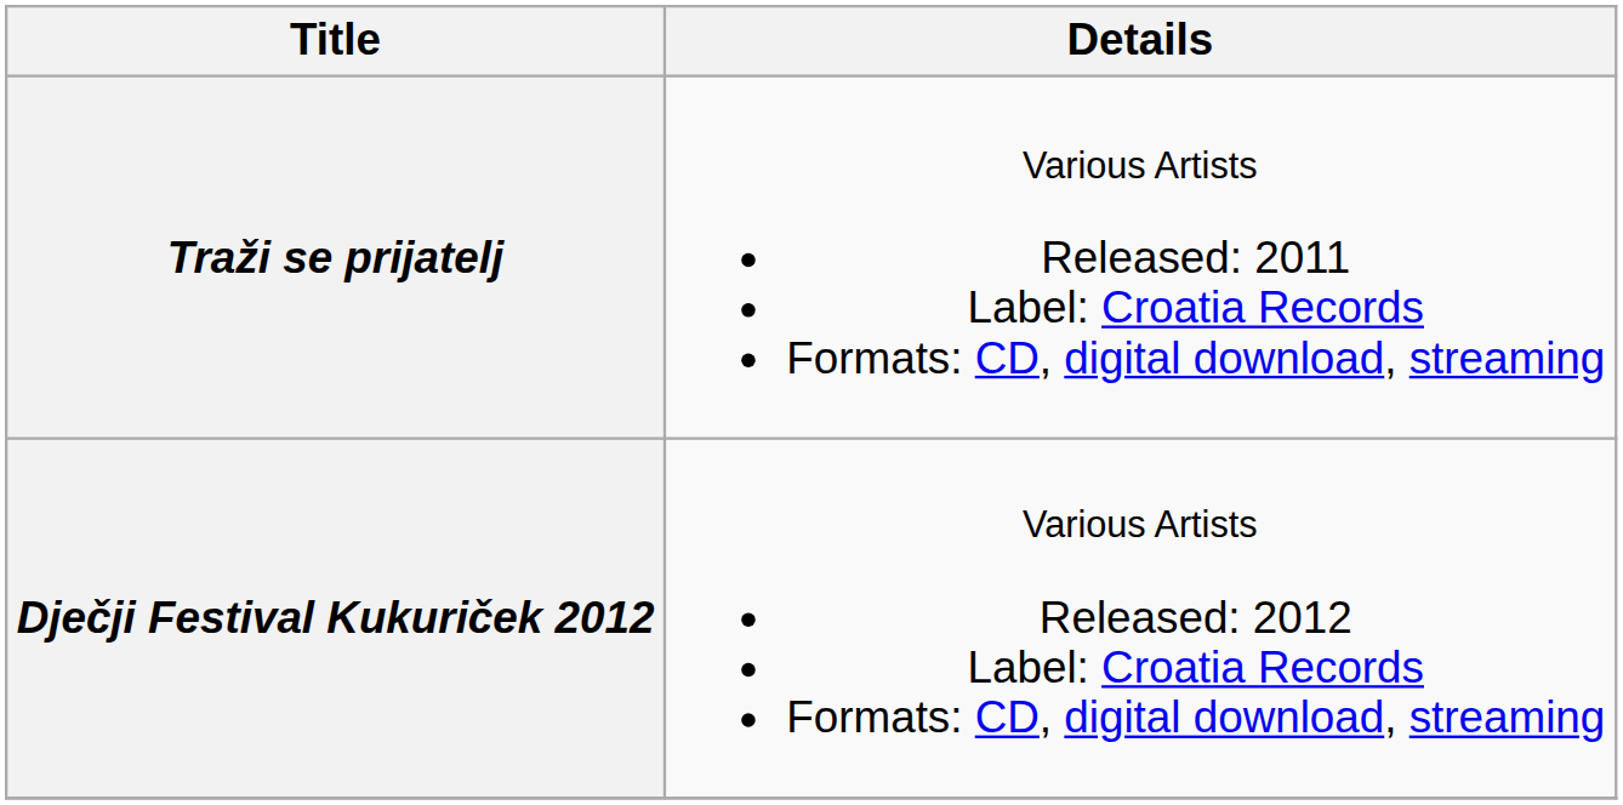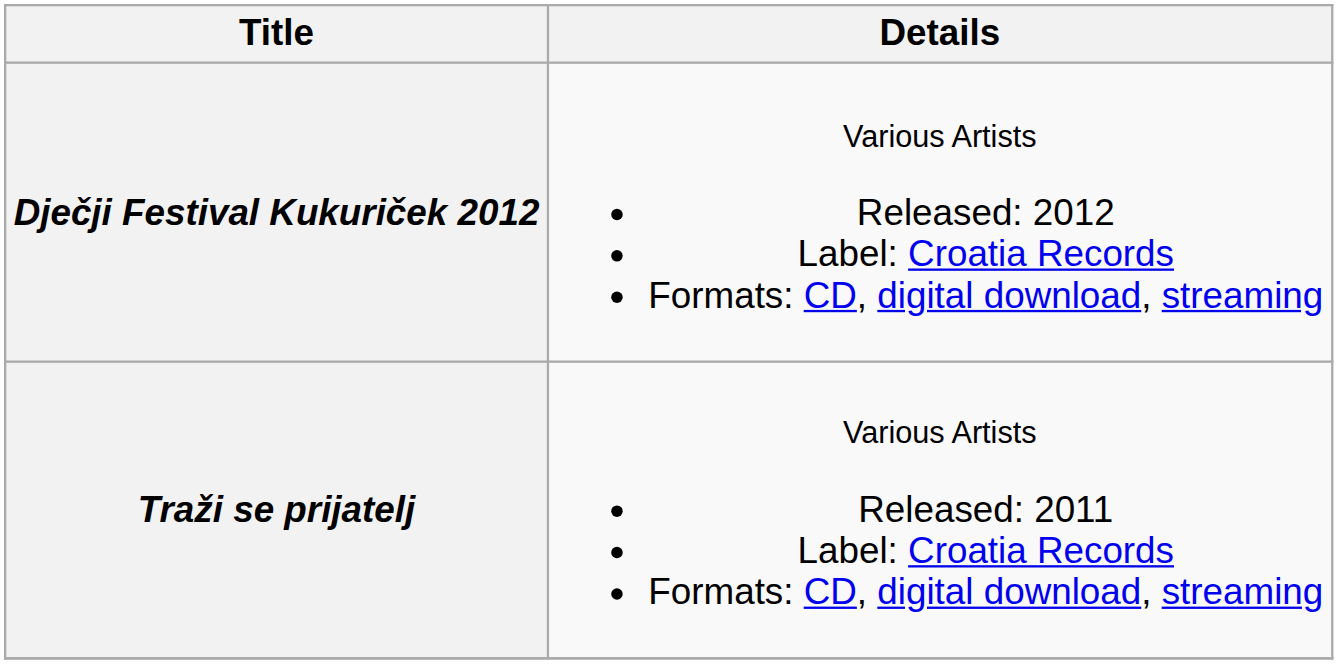rows swapped: Traži se prijatelj <-> Dječji Festival Kukuriček 2012
